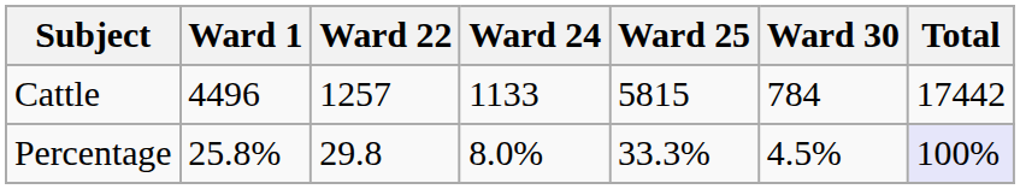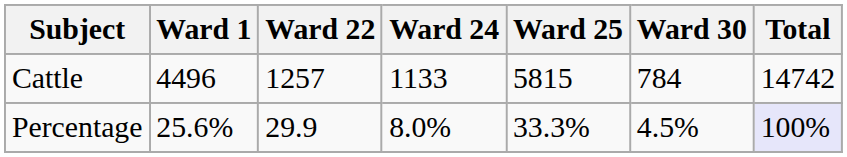Cattle | Total: 17442 -> 14742
Percentage | Ward 1: 25.8% -> 25.6%
Percentage | Ward 22: 29.8 -> 29.9
